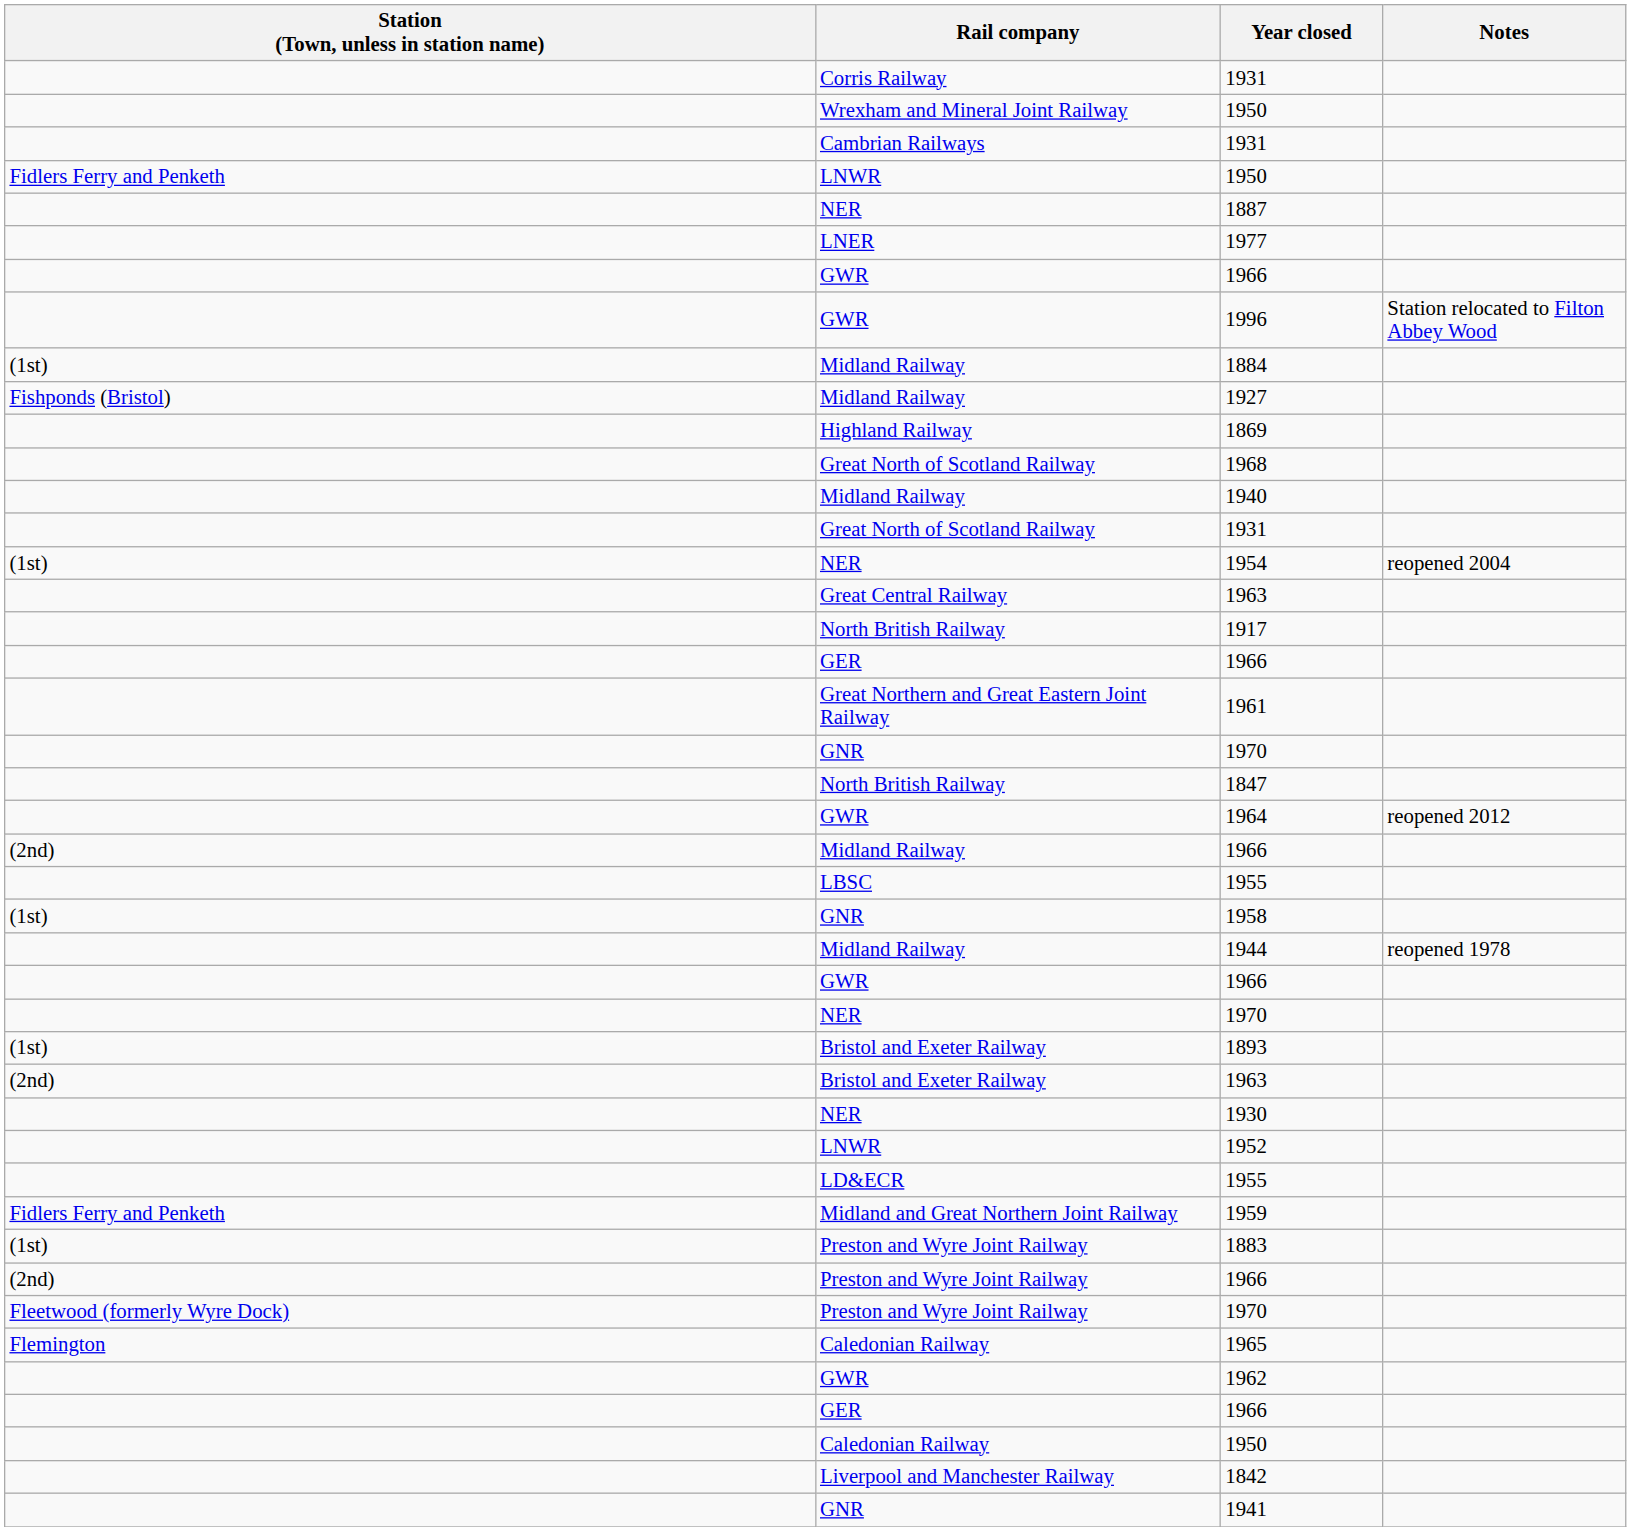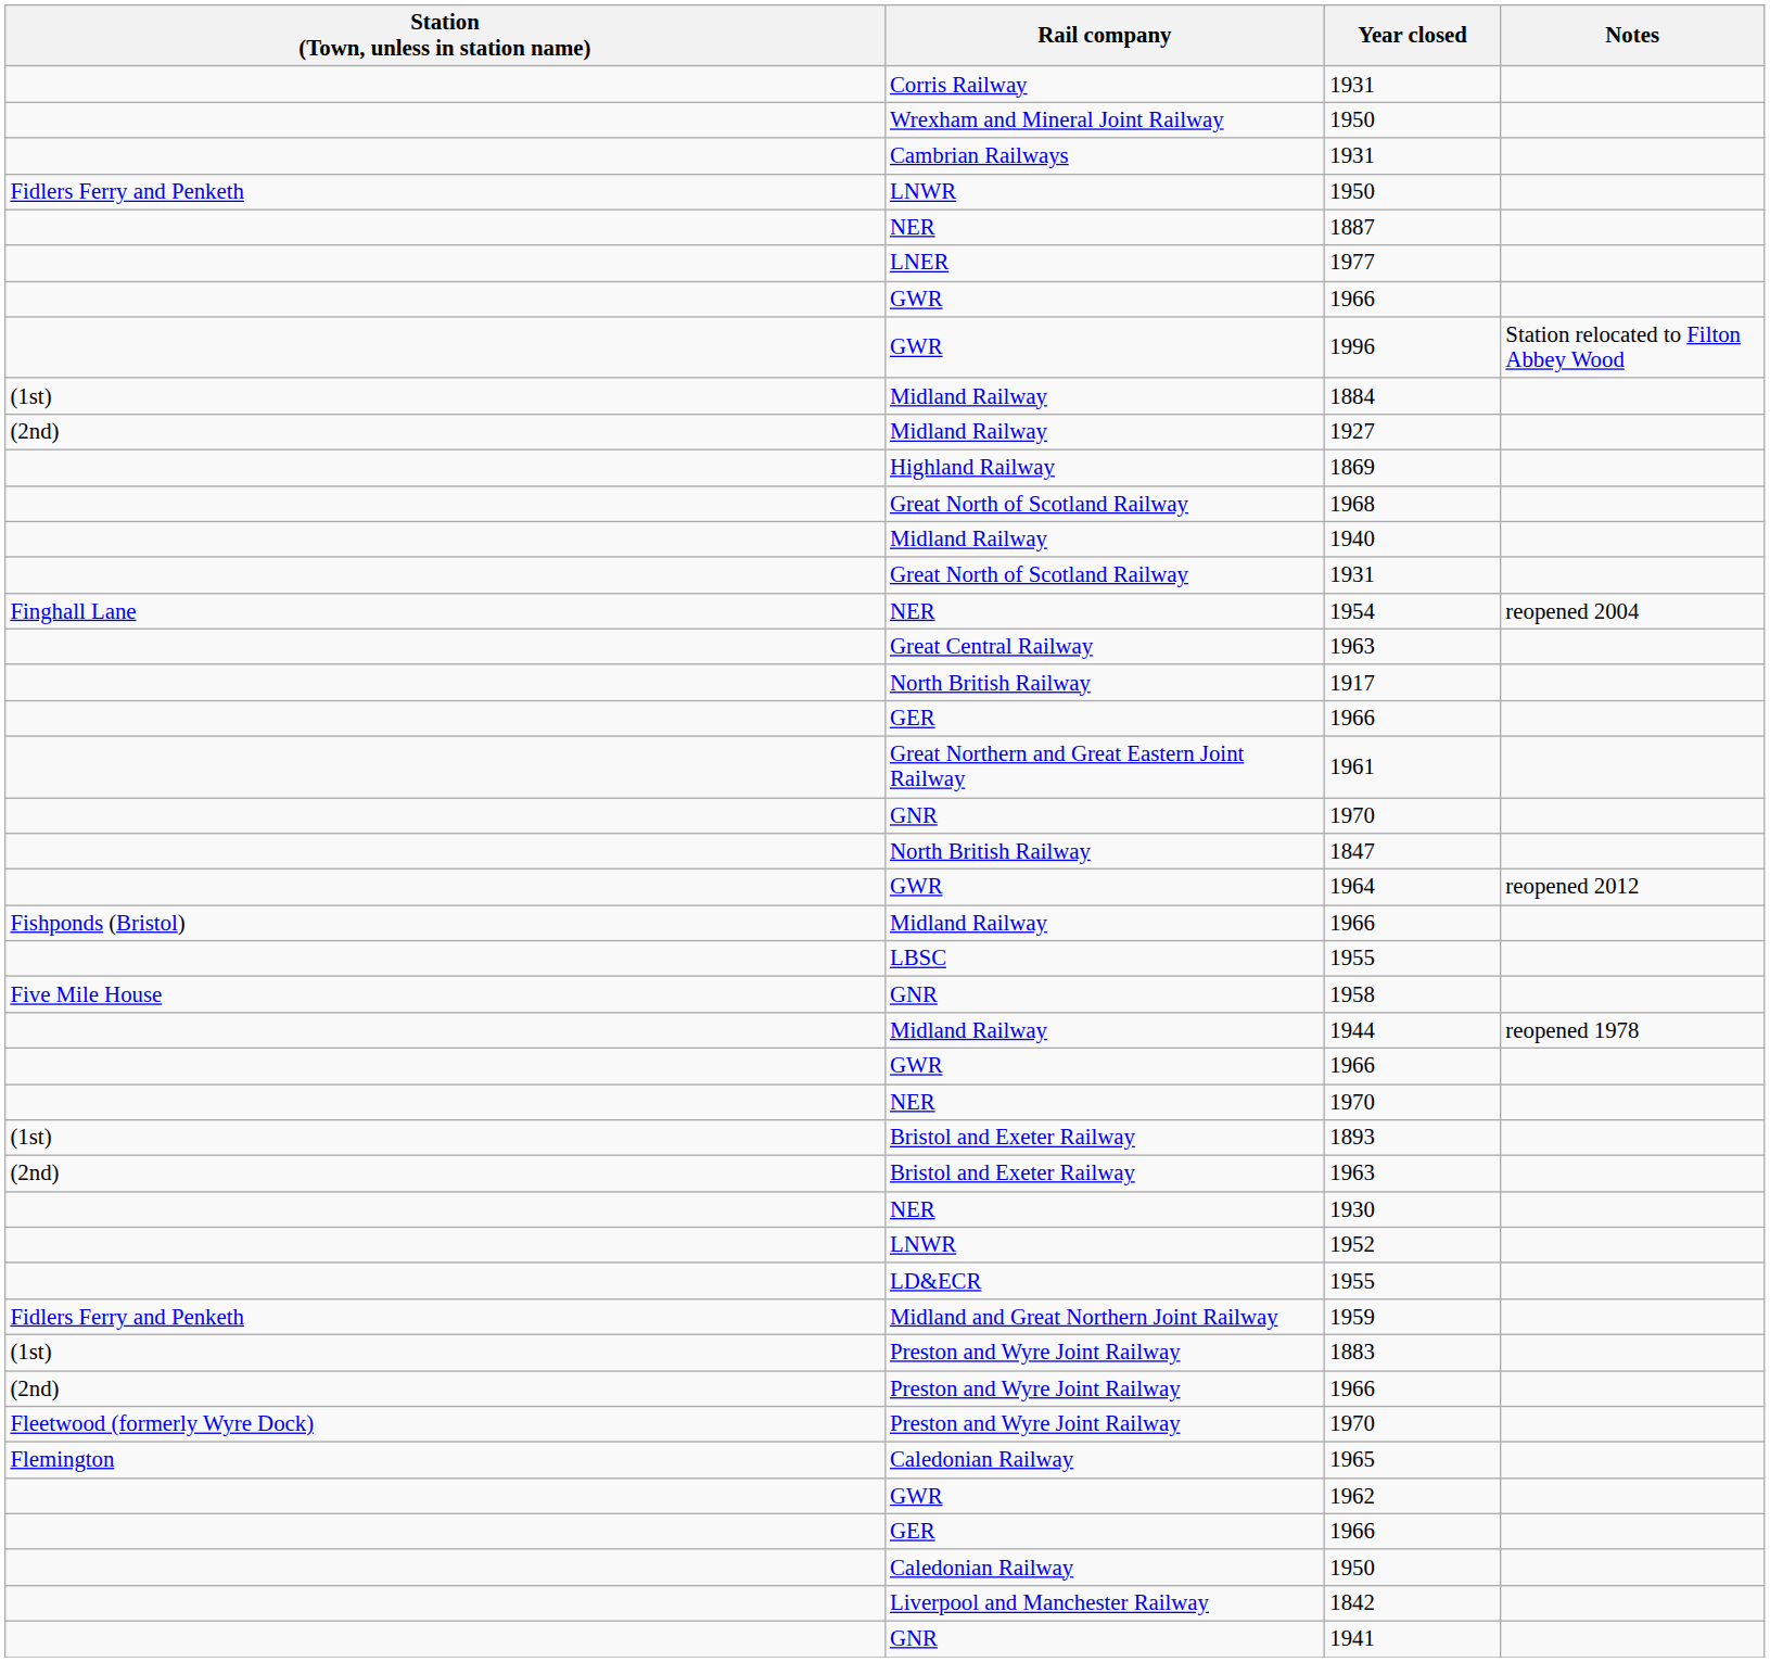1927 | Station (Town, unless in station name): Fishponds (Bristol) -> (2nd)
1954 | Station (Town, unless in station name): (1st) -> Finghall Lane
Midland Railway / 1966 | Station (Town, unless in station name): (2nd) -> Fishponds (Bristol)
1958 | Station (Town, unless in station name): (1st) -> Five Mile House
